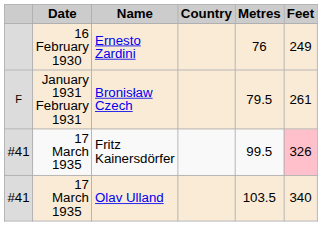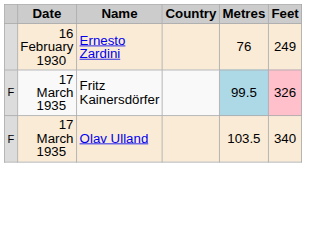- row: F | January 1931 February 1931 | Bronisław Czech | 79.5 | 261
Fritz Kainersdörfer | column 1: #41 -> F
Fritz Kainersdörfer | Metres: no background -> lightblue background
Olav Ulland | column 1: #41 -> F
